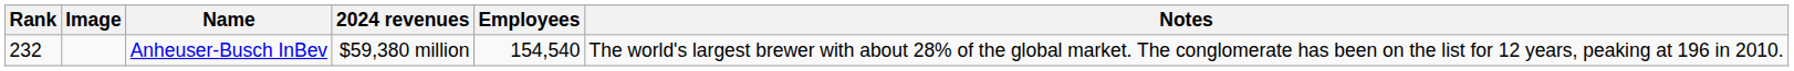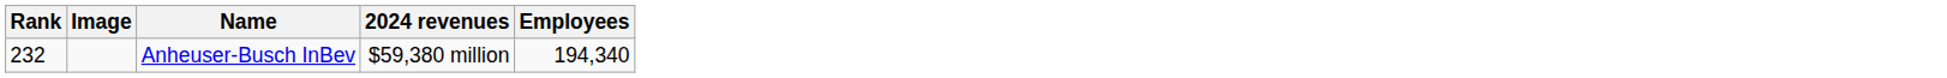- column: Notes | The world's largest brewer with about 28% of the global market. The conglomerate has been on the list for 12 years, peaking at 196 in 2010.
Anheuser-Busch InBev | Employees: 154,540 -> 194,340
